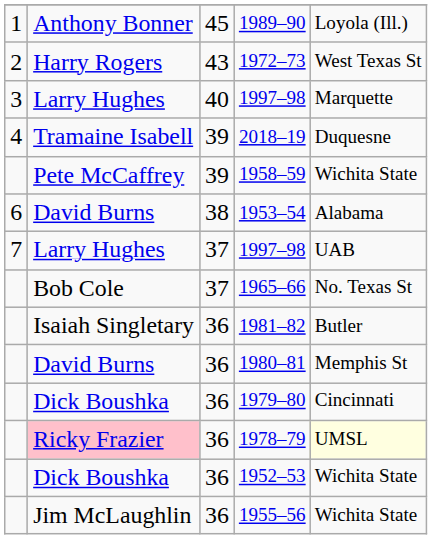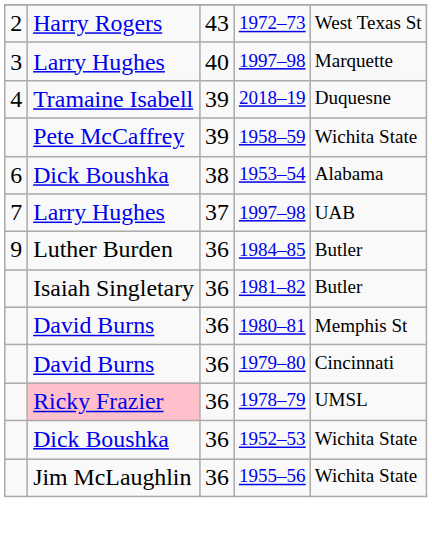- row: 1 | Anthony Bonner | 45 | 1989–90 | Loyola (Ill.)
1953–54 | column 2: David Burns -> Dick Boushka
- row: Bob Cole | 37 | 1965–66 | No. Texas St
+ row: 9 | Luther Burden | 36 | 1984–85 | Butler
1979–80 | column 2: Dick Boushka -> David Burns
1978–79 | column 5: lightyellow background -> no background
